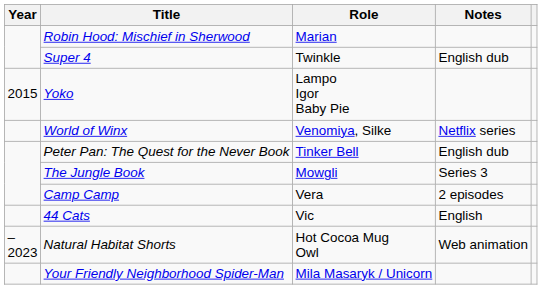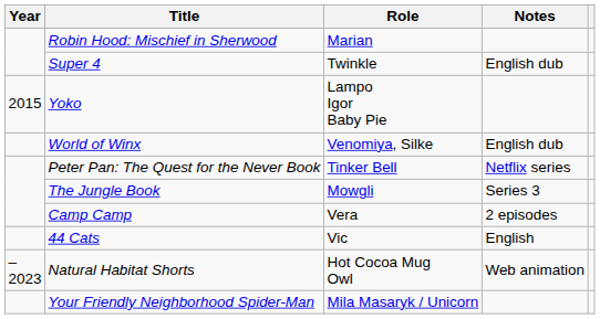World of Winx | Notes: Netflix series -> English dub
Peter Pan: The Quest for the Never Book | Notes: English dub -> Netflix series
